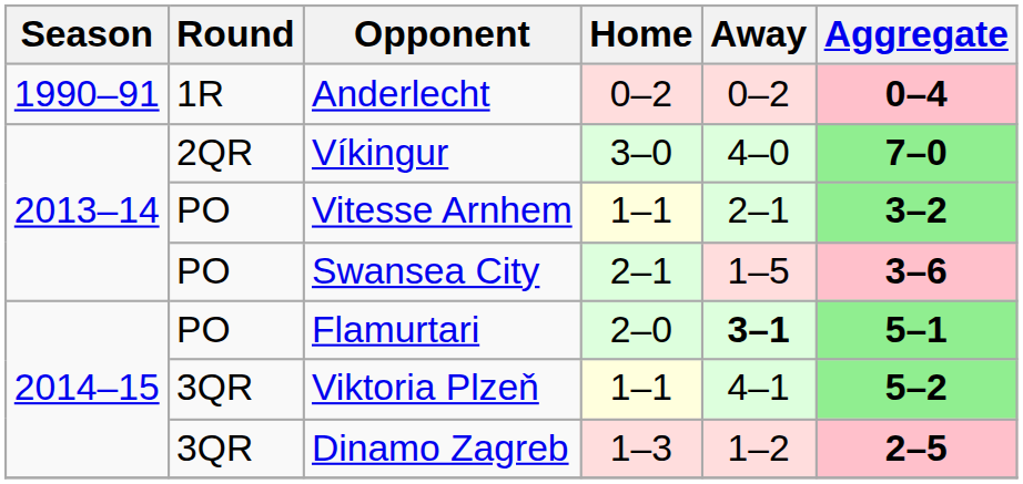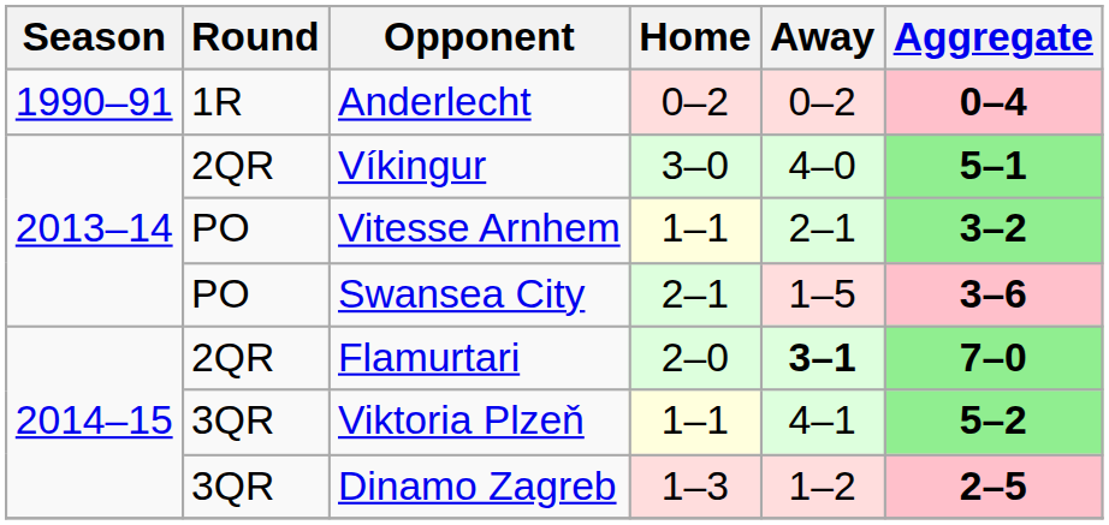Víkingur | Aggregate: 7–0 -> 5–1
Flamurtari | Round: PO -> 2QR
Flamurtari | Aggregate: 5–1 -> 7–0
